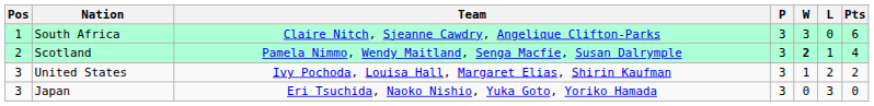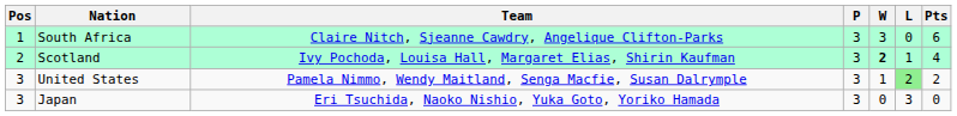Scotland | Team: Pamela Nimmo, Wendy Maitland, Senga Macfie, Susan Dalrymple -> Ivy Pochoda, Louisa Hall, Margaret Elias, Shirin Kaufman
United States | Team: Ivy Pochoda, Louisa Hall, Margaret Elias, Shirin Kaufman -> Pamela Nimmo, Wendy Maitland, Senga Macfie, Susan Dalrymple
United States | L: no background -> lightgreen background
